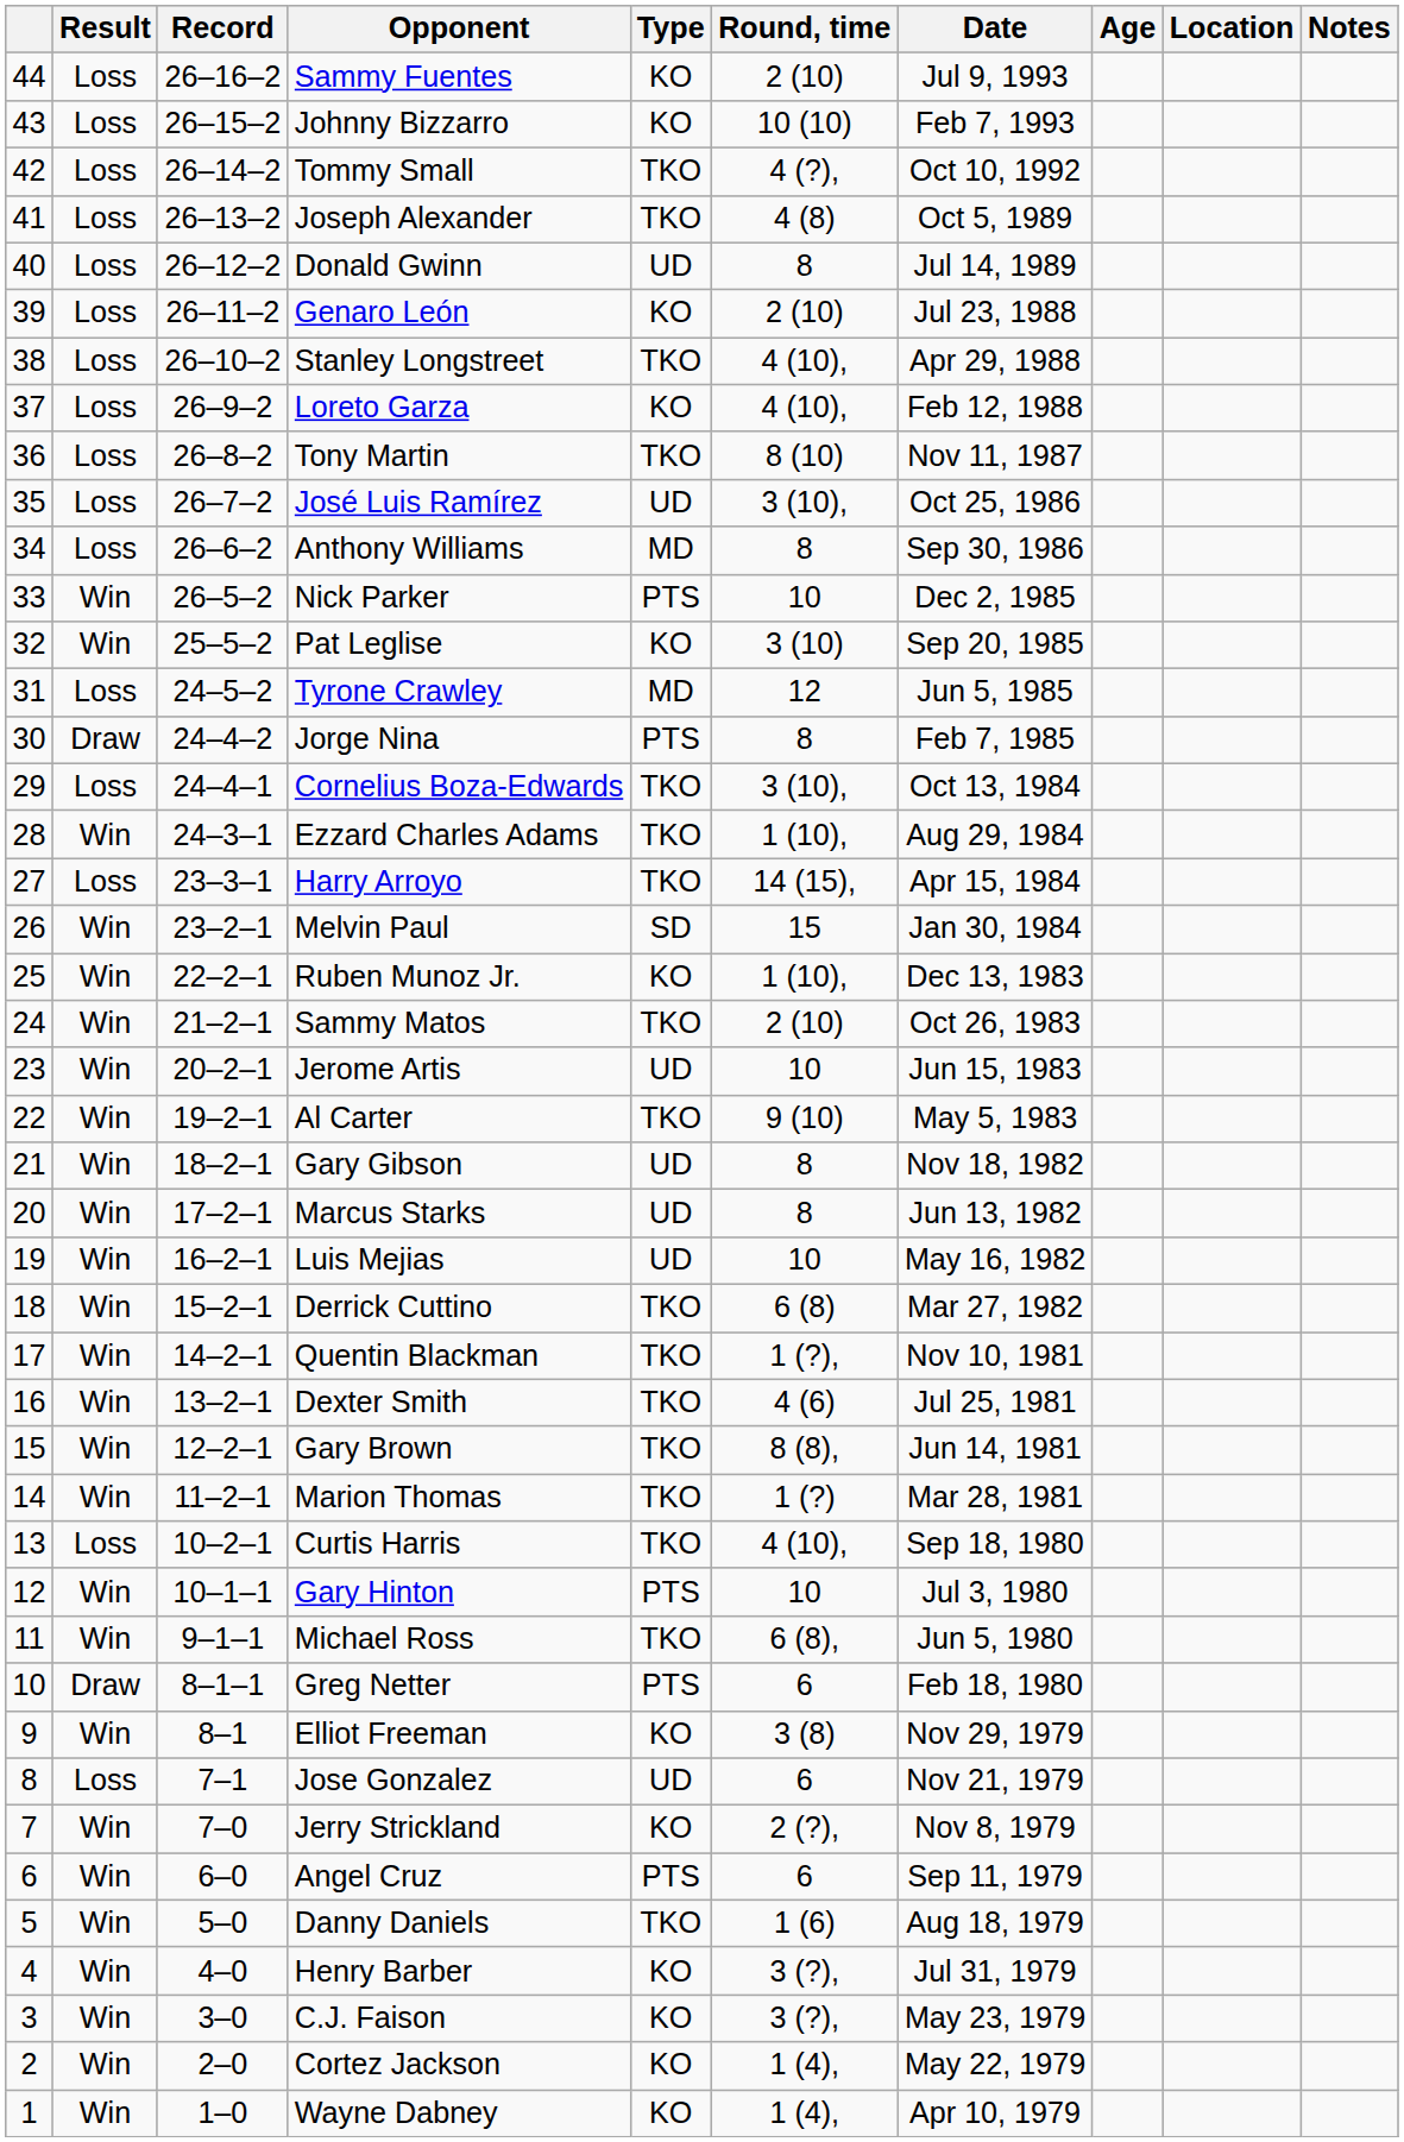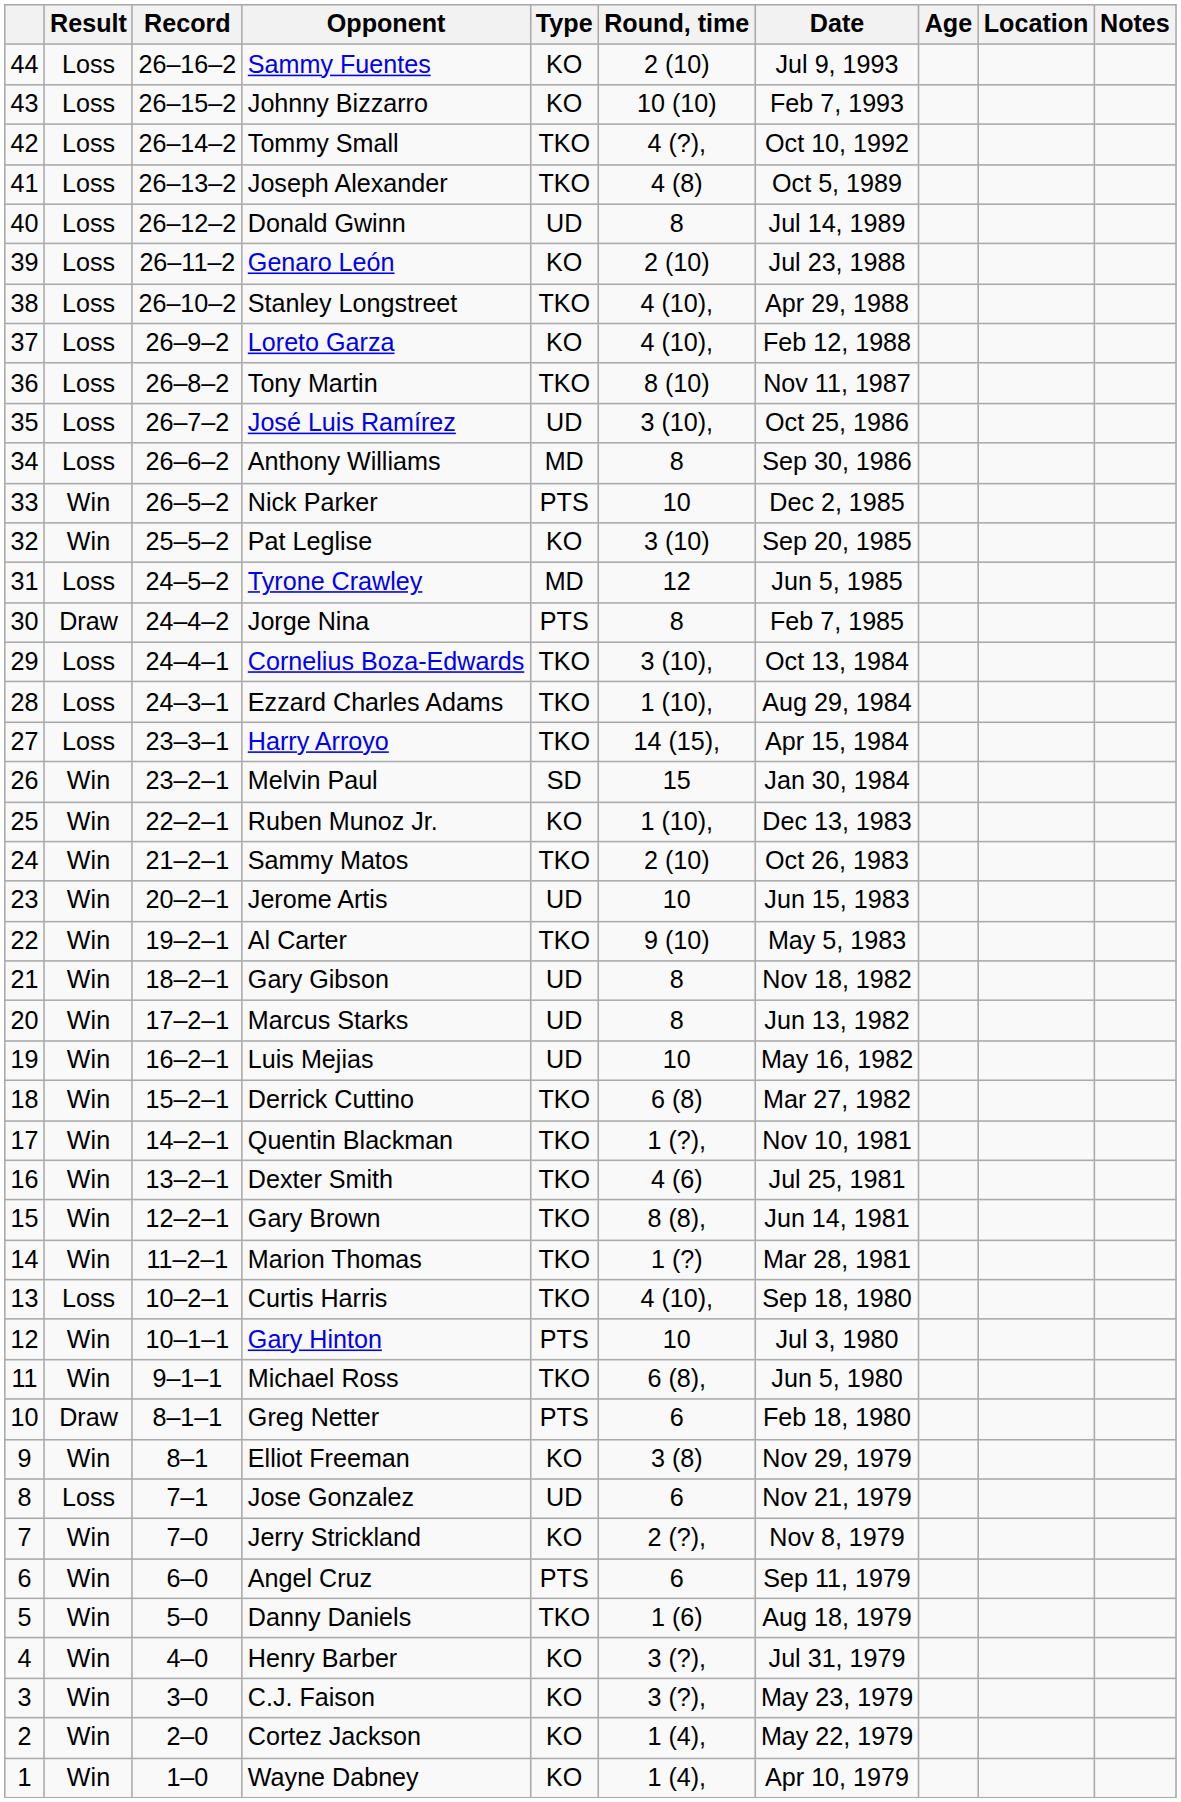Ezzard Charles Adams | Result: Win -> Loss
